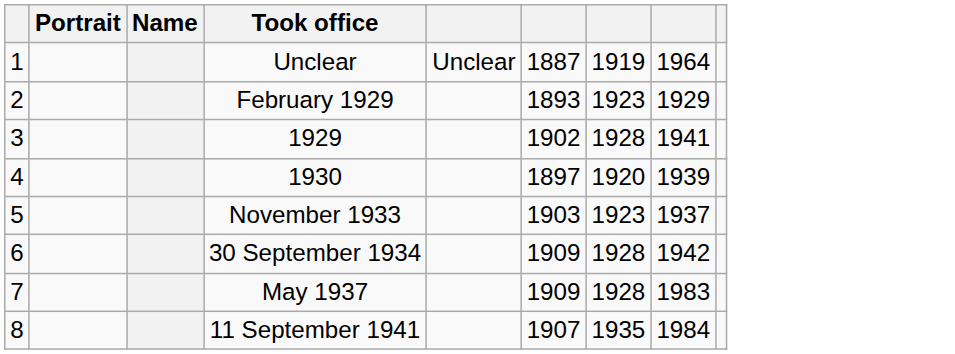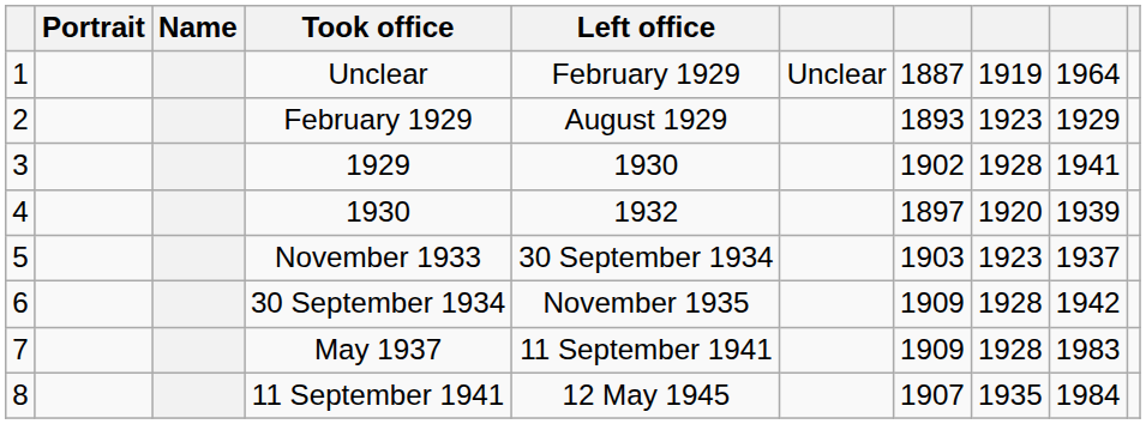+ column: Left office | February 1929 | August 1929 | 1930 | 1932 | 30 September 1934 | November 1935 | 11 September 1941 | 12 May 1945
